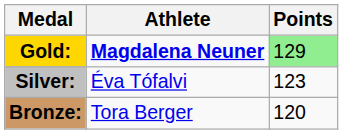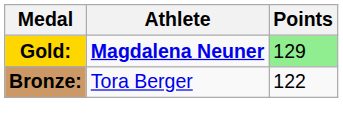- row: Silver: | Éva Tófalvi | 123
Bronze: | Points: 120 -> 122
